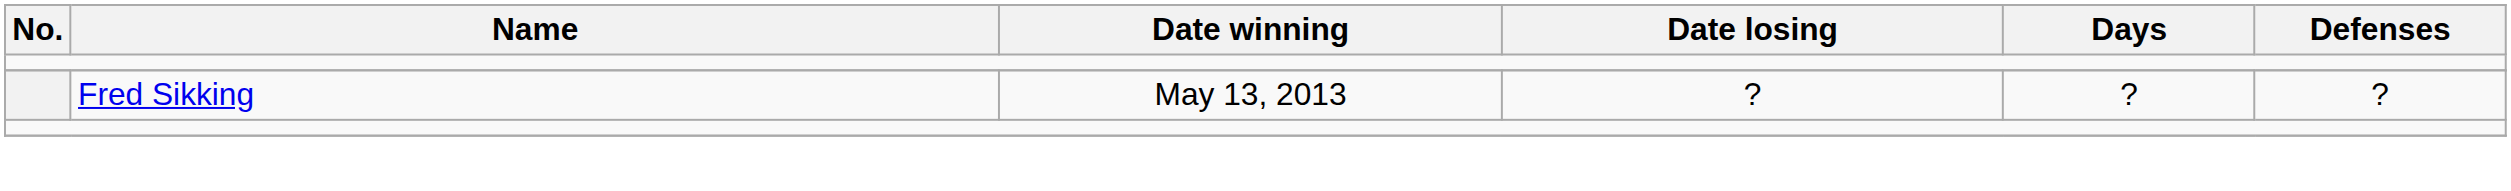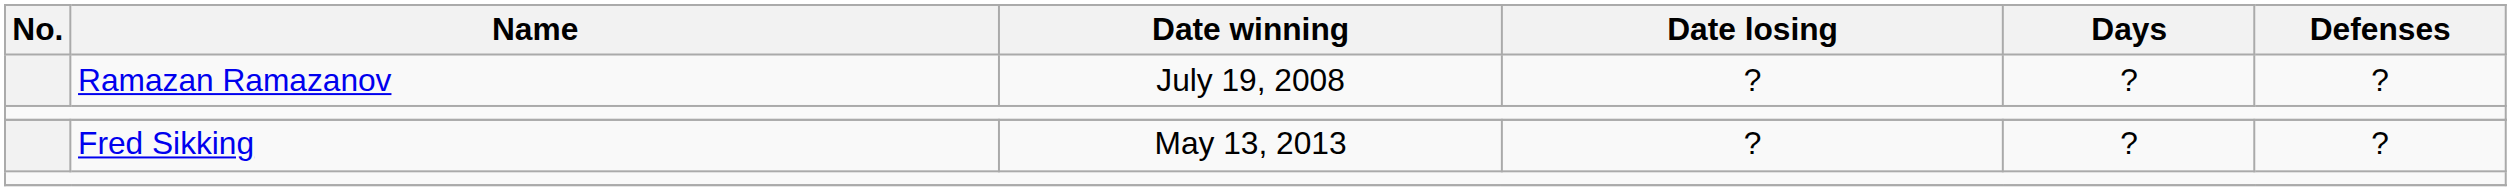+ row: Ramazan Ramazanov | July 19, 2008 | ? | ? | ?
